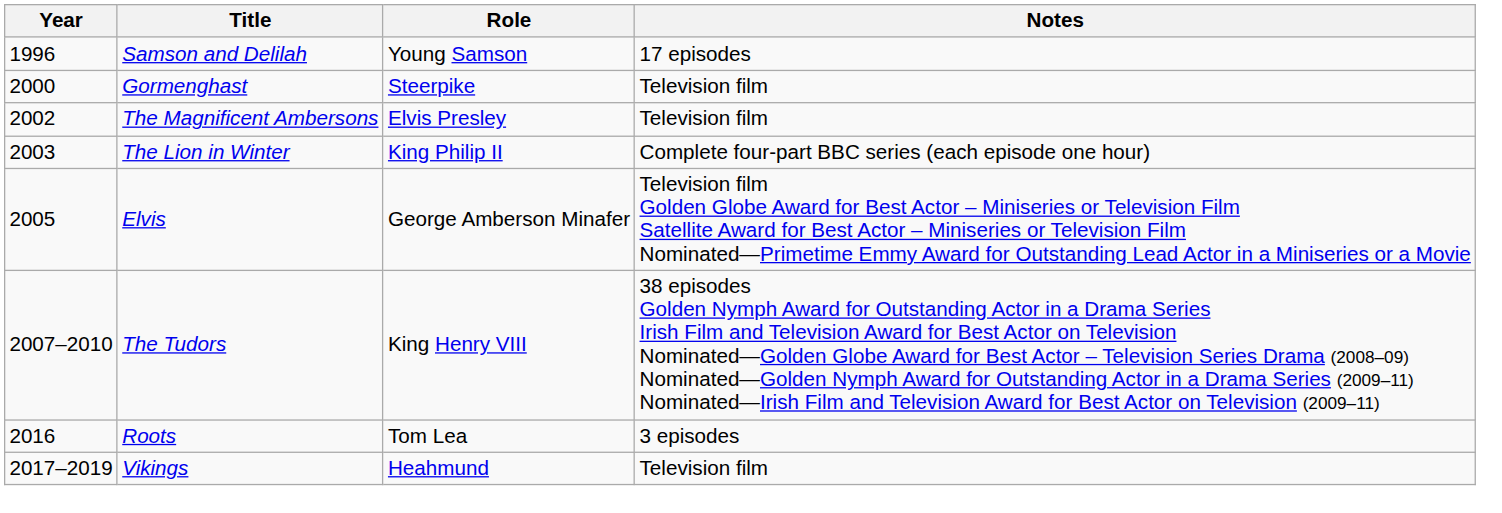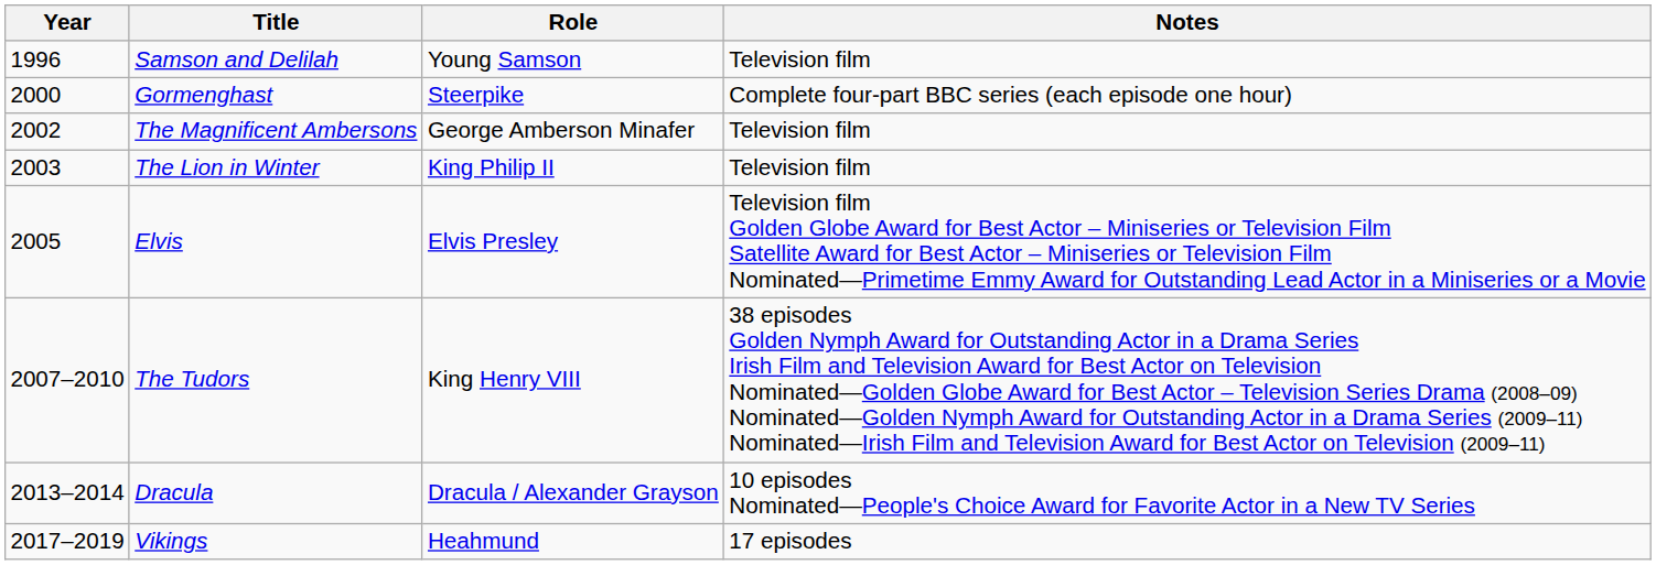Samson and Delilah | Notes: 17 episodes -> Television film
Gormenghast | Notes: Television film -> Complete four-part BBC series (each episode one hour)
The Magnificent Ambersons | Role: Elvis Presley -> George Amberson Minafer
The Lion in Winter | Notes: Complete four-part BBC series (each episode one hour) -> Television film
Elvis | Role: George Amberson Minafer -> Elvis Presley
+ row: 2013–2014 | Dracula | Dracula / Alexander Grayson | 10 episodes Nominated—People's Choice Award for Favorite Actor in a New TV Series
- row: 2016 | Roots | Tom Lea | 3 episodes
Vikings | Notes: Television film -> 17 episodes
